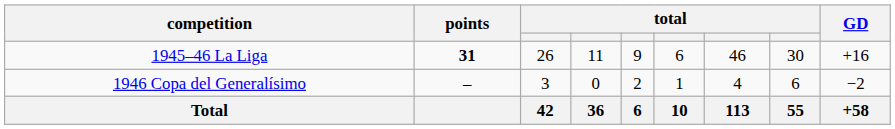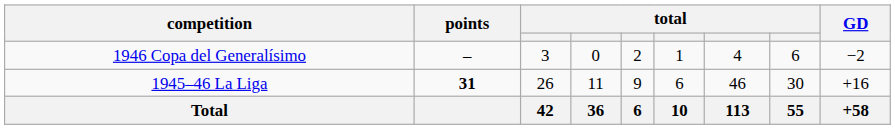rows swapped: 1945–46 La Liga <-> 1946 Copa del Generalísimo
